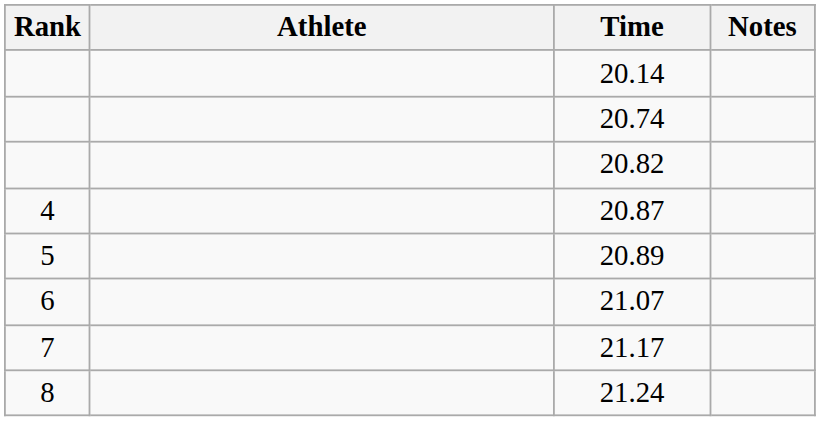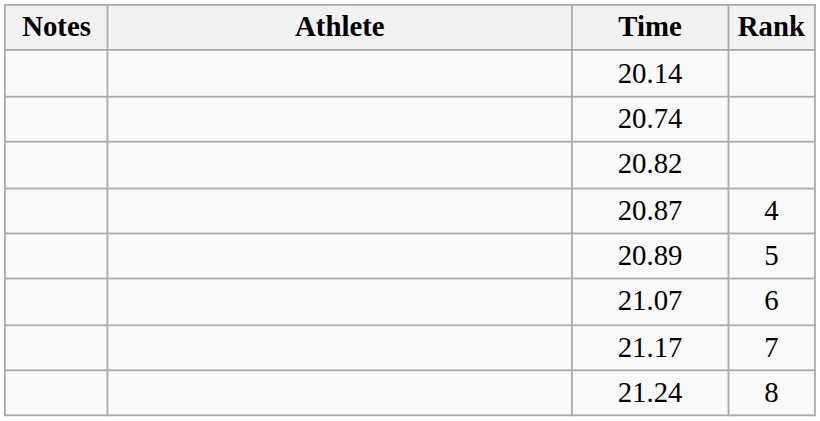columns swapped: Rank <-> Notes
